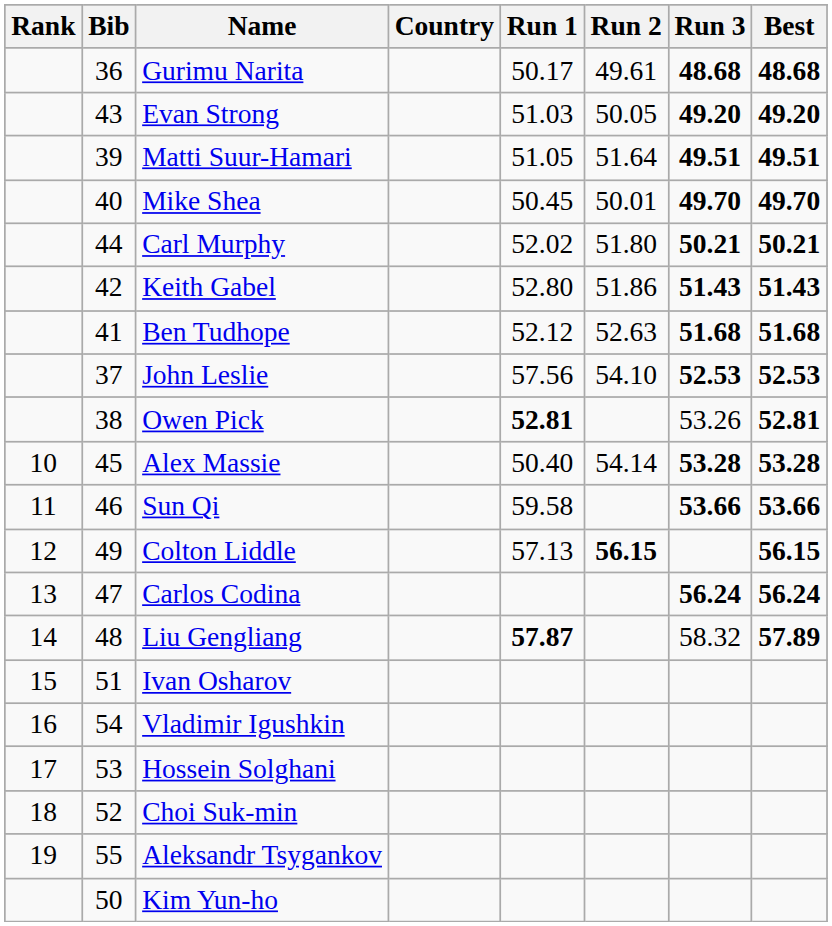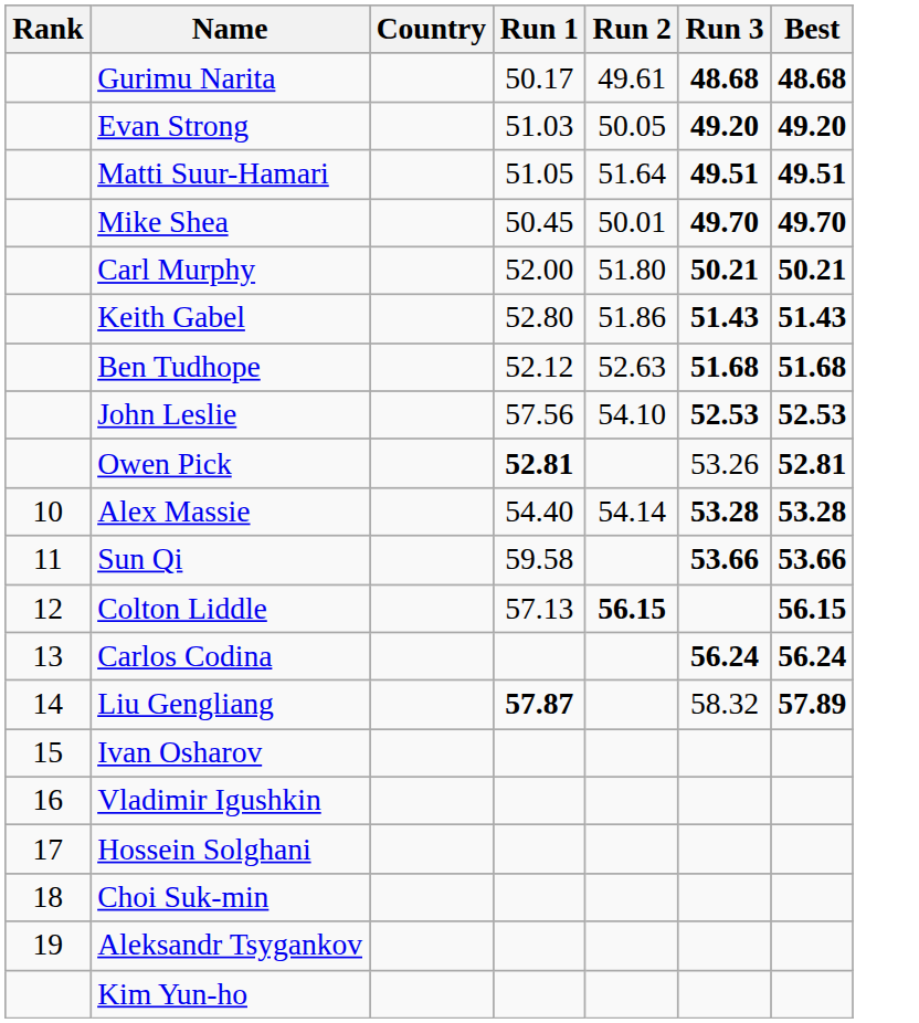- column: Bib | 36 | 43 | 39 | 40 | 44 | 42 | 41 | 37 | 38 | 45 | 46 | 49 | 47 | 48 | 51 | 54 | 53 | 52 | 55 | 50
Carl Murphy | Run 1: 52.02 -> 52.00
Alex Massie | Run 1: 50.40 -> 54.40
